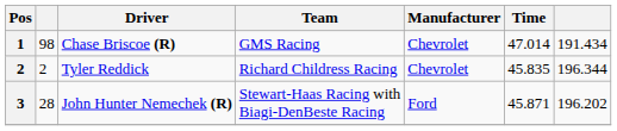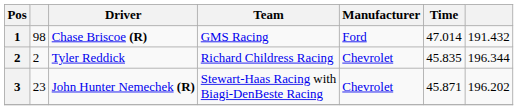Chase Briscoe (R) | Manufacturer: Chevrolet -> Ford
Chase Briscoe (R) | column 7: 191.434 -> 191.432
John Hunter Nemechek (R) | column 2: 28 -> 23
John Hunter Nemechek (R) | Manufacturer: Ford -> Chevrolet
